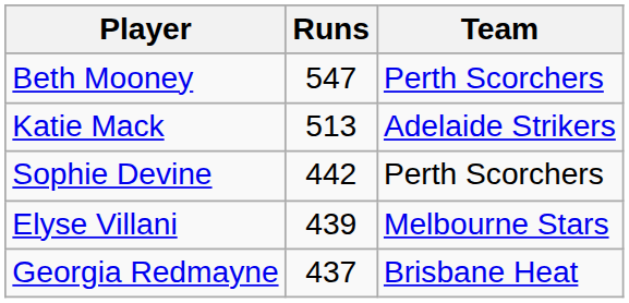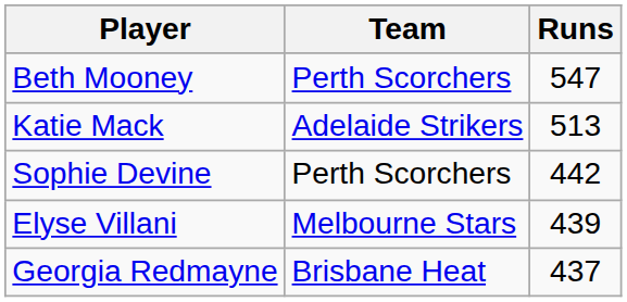columns swapped: Team <-> Runs
